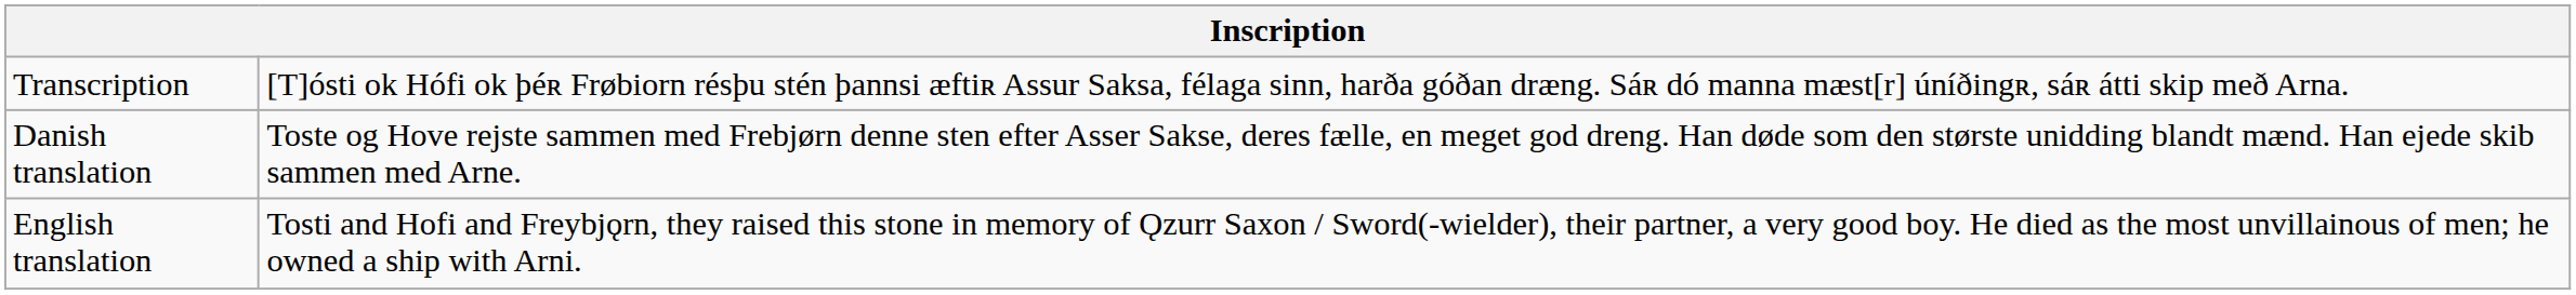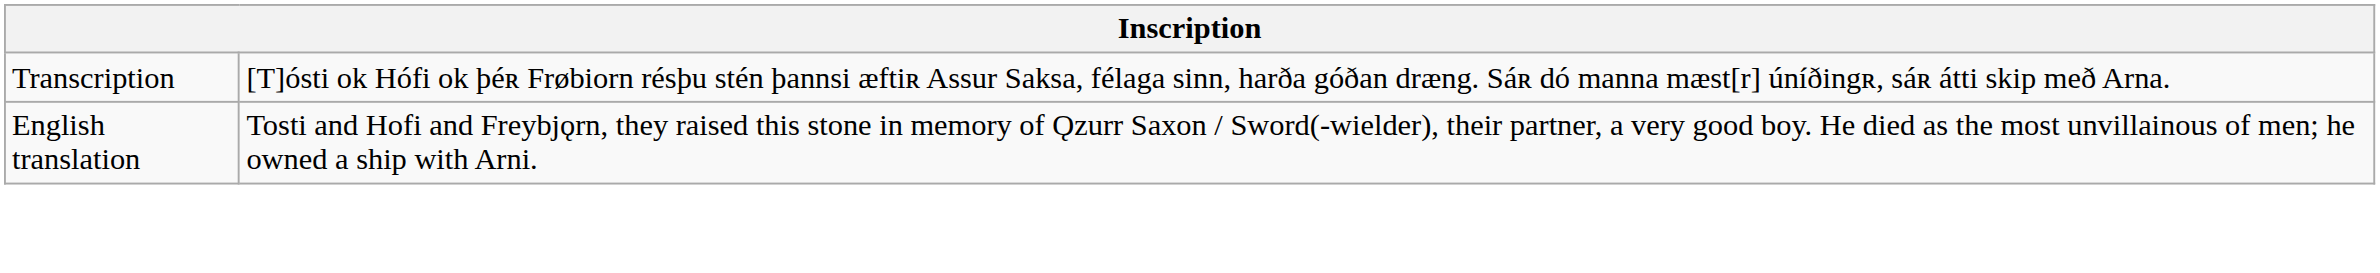- row: Danish translation | Toste og Hove rejste sammen med Frebjørn denne sten efter Asser Sakse, deres fælle, en meget god dreng. Han døde som den største unidding blandt mænd. Han ejede skib sammen med Arne.
